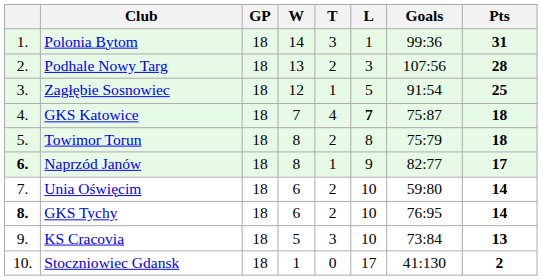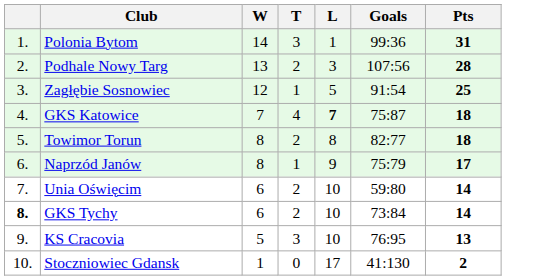- column: GP | 18 | 18 | 18 | 18 | 18 | 18 | 18 | 18 | 18 | 18
Towimor Torun | Goals: 75:79 -> 82:77
Naprzód Janów | column 1: bold -> normal
Naprzód Janów | Goals: 82:77 -> 75:79
GKS Tychy | Goals: 76:95 -> 73:84
KS Cracovia | Goals: 73:84 -> 76:95
